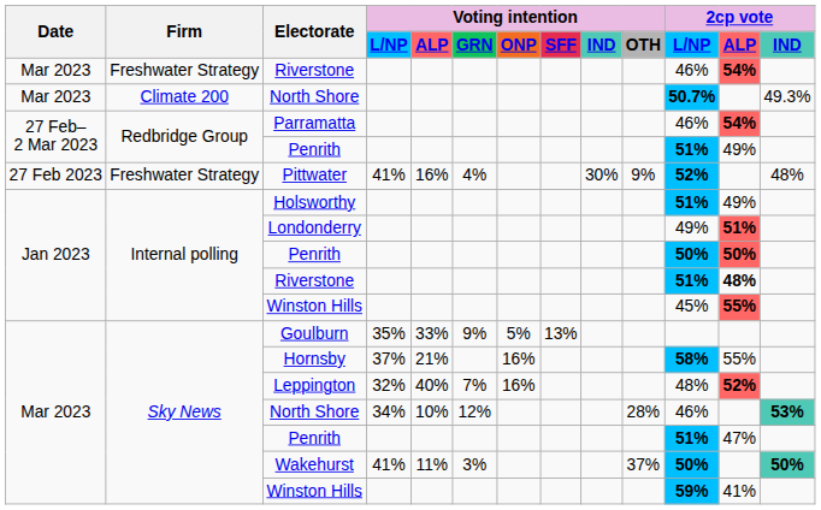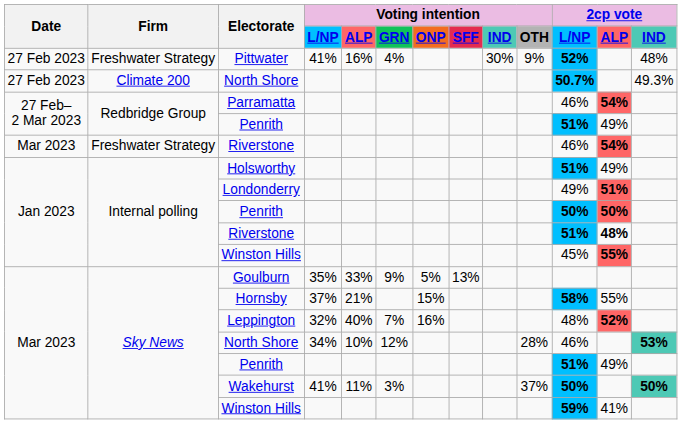rows swapped: Freshwater Strategy / Riverstone <-> Pittwater
Climate 200 / North Shore | Date: Mar 2023 -> 27 Feb 2023
Hornsby | Voting intention / ONP: 16% -> 15%
Sky News / Penrith | 2cp vote / ALP: 47% -> 49%
